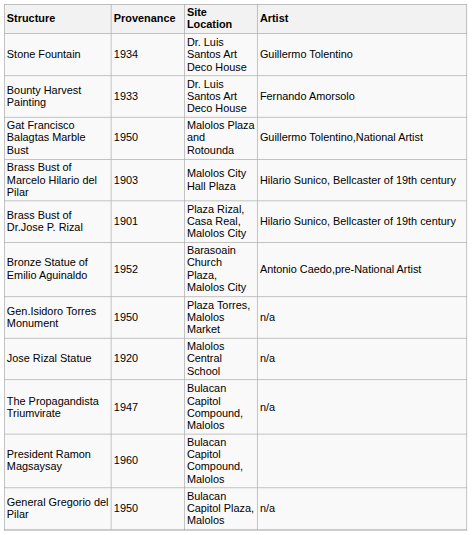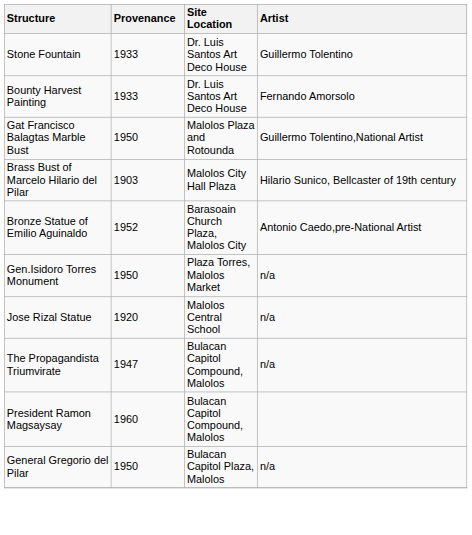Stone Fountain | Provenance: 1934 -> 1933
- row: Brass Bust of Dr.Jose P. Rizal | 1901 | Plaza Rizal, Casa Real, Malolos City | Hilario Sunico, Bellcaster of 19th century
